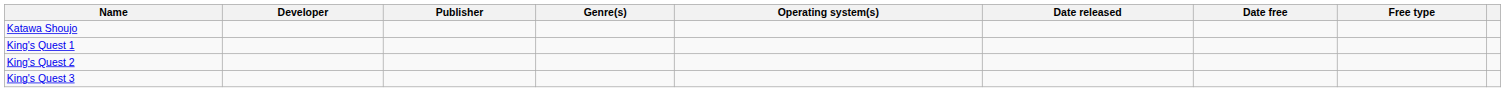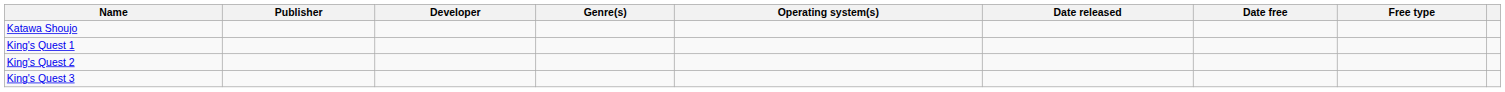columns swapped: Developer <-> Publisher
